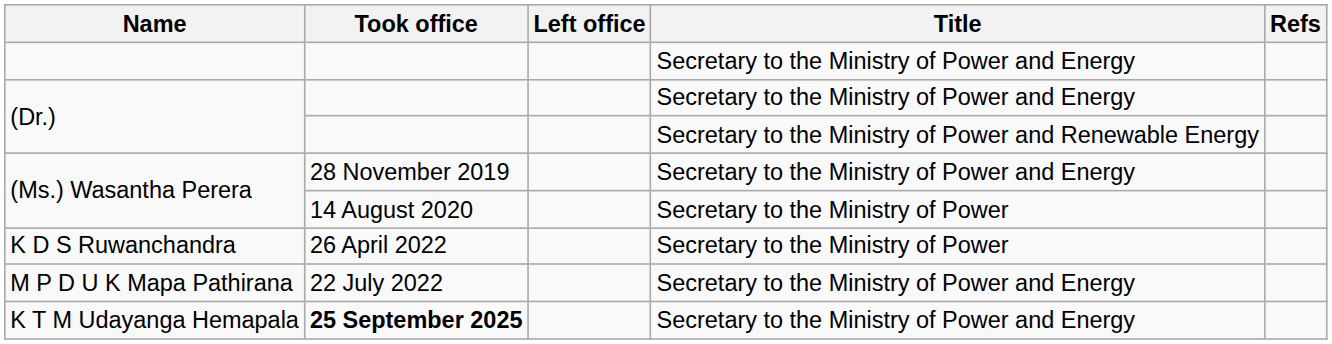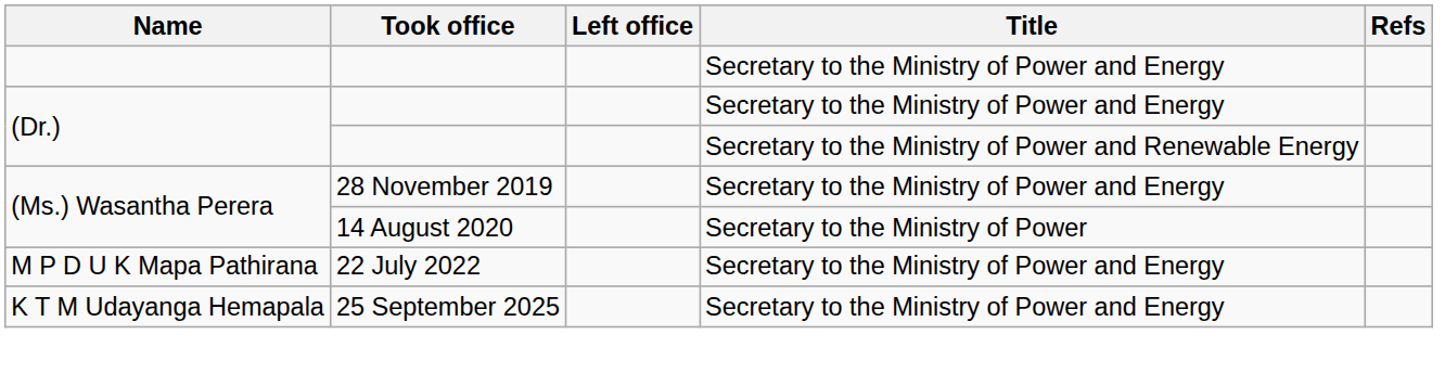- row: K D S Ruwanchandra | 26 April 2022 | Secretary to the Ministry of Power
K T M Udayanga Hemapala | Took office: bold -> normal
